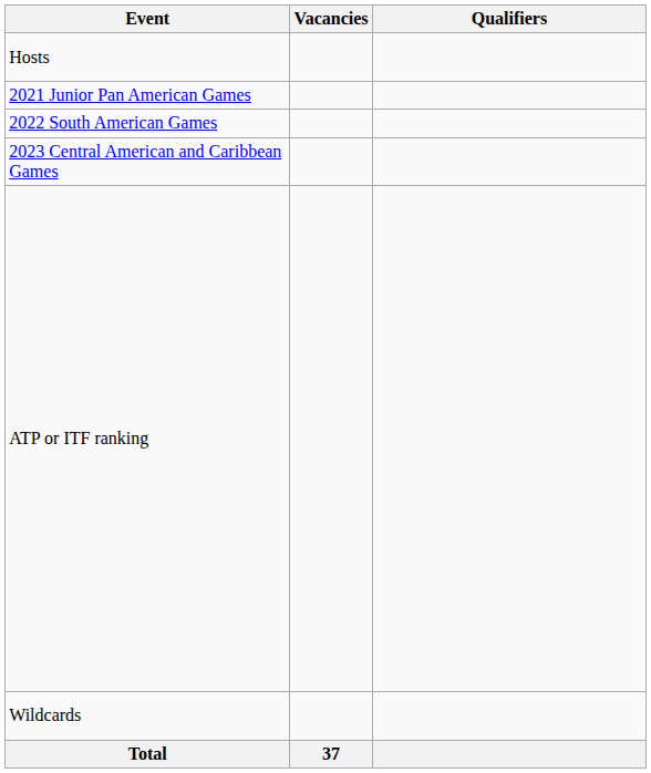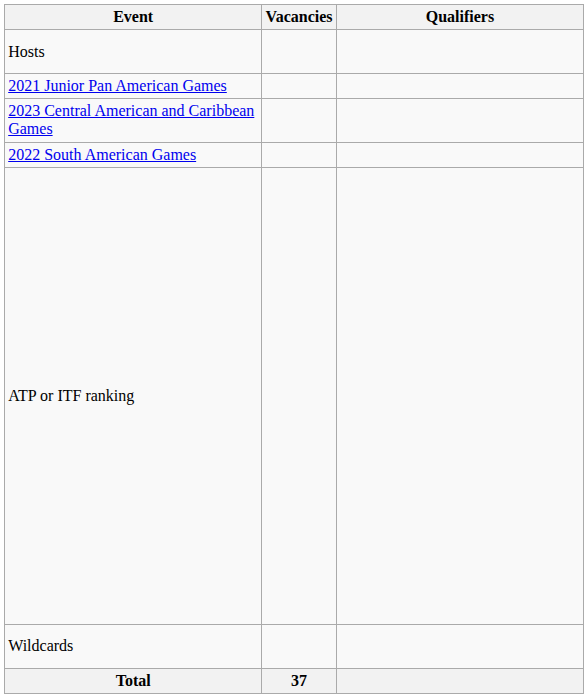rows swapped: 2022 South American Games <-> 2023 Central American and Caribbean Games
